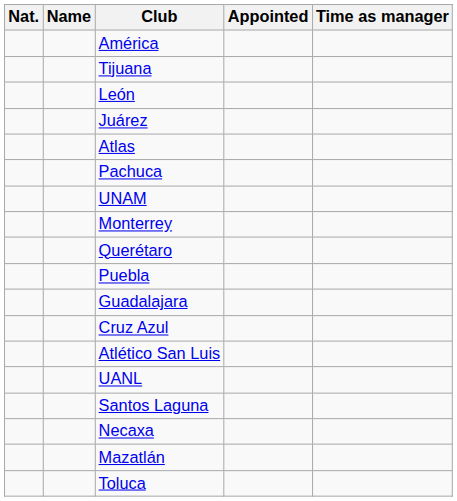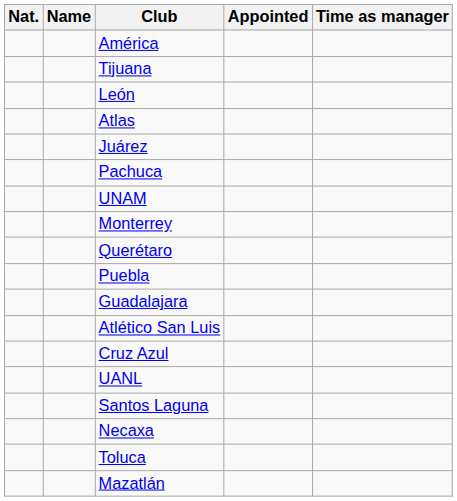rows swapped: Juárez <-> Atlas
rows swapped: Atlético San Luis <-> Cruz Azul
rows swapped: Toluca <-> Mazatlán
